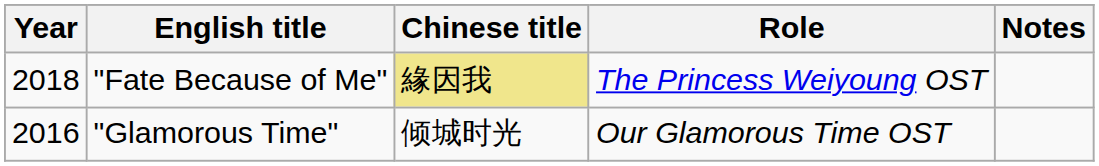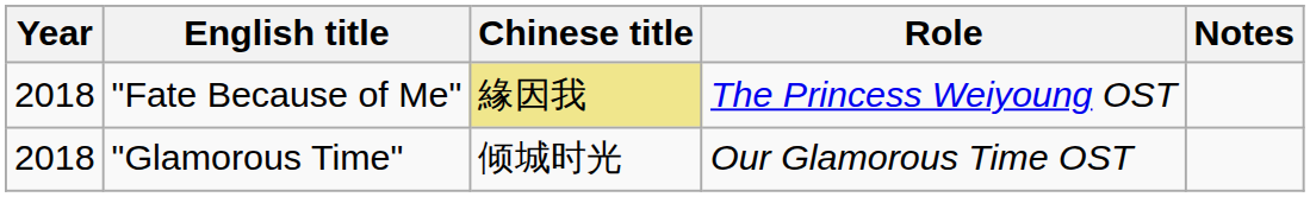"Glamorous Time" | Year: 2016 -> 2018
